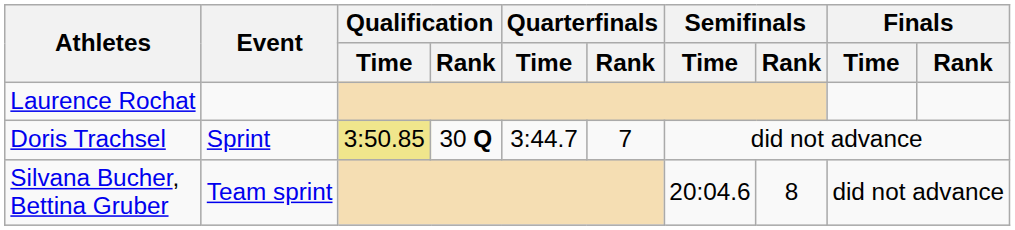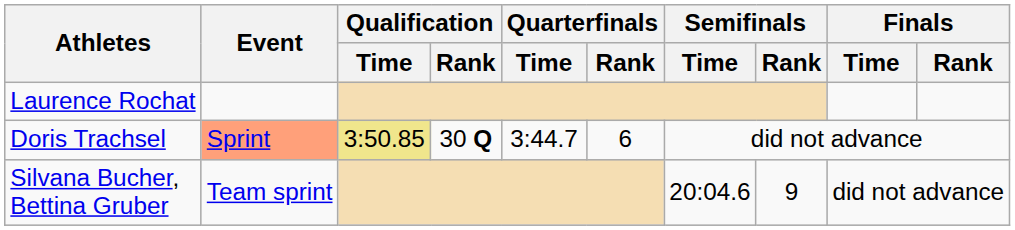Doris Trachsel | Event: no background -> lightsalmon background
Doris Trachsel | Quarterfinals / Rank: 7 -> 6
Silvana Bucher, Bettina Gruber | Semifinals / Rank: 8 -> 9
